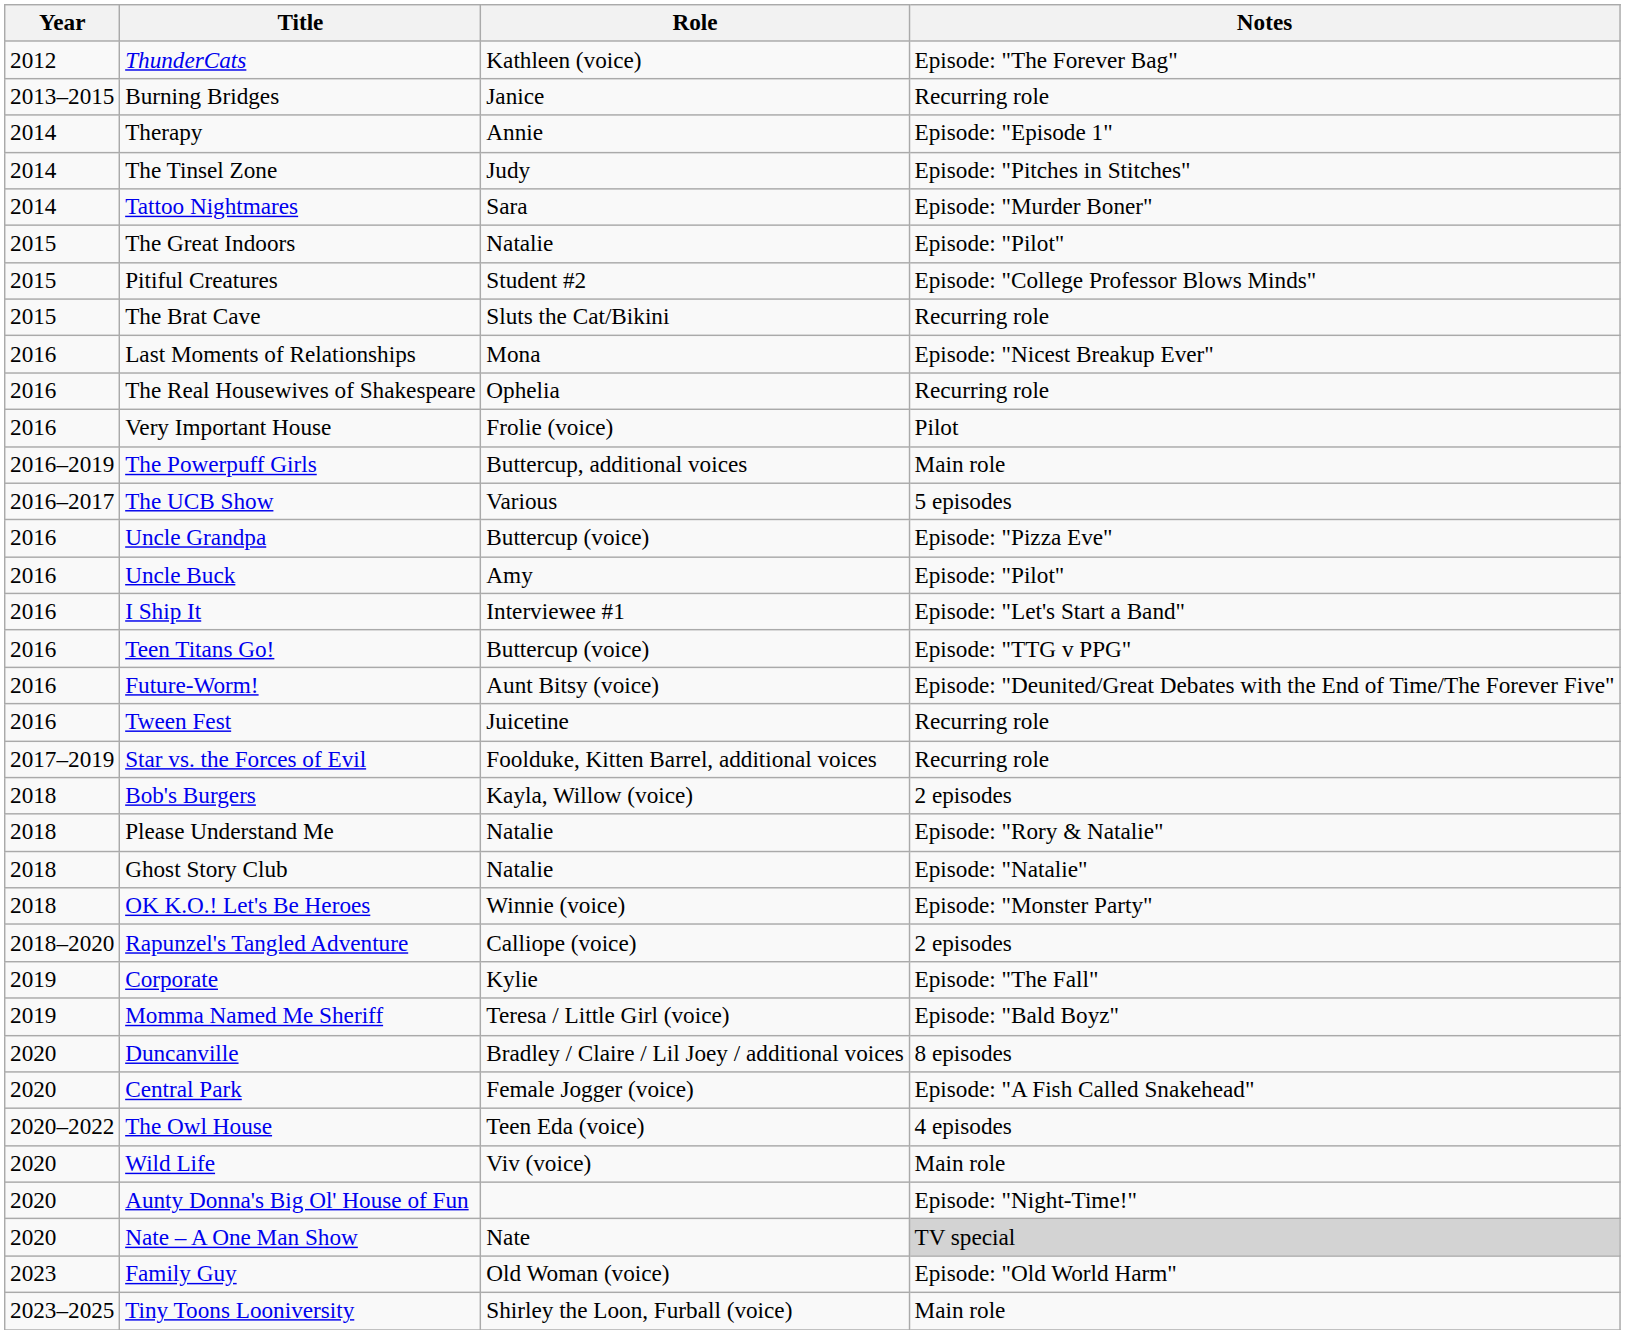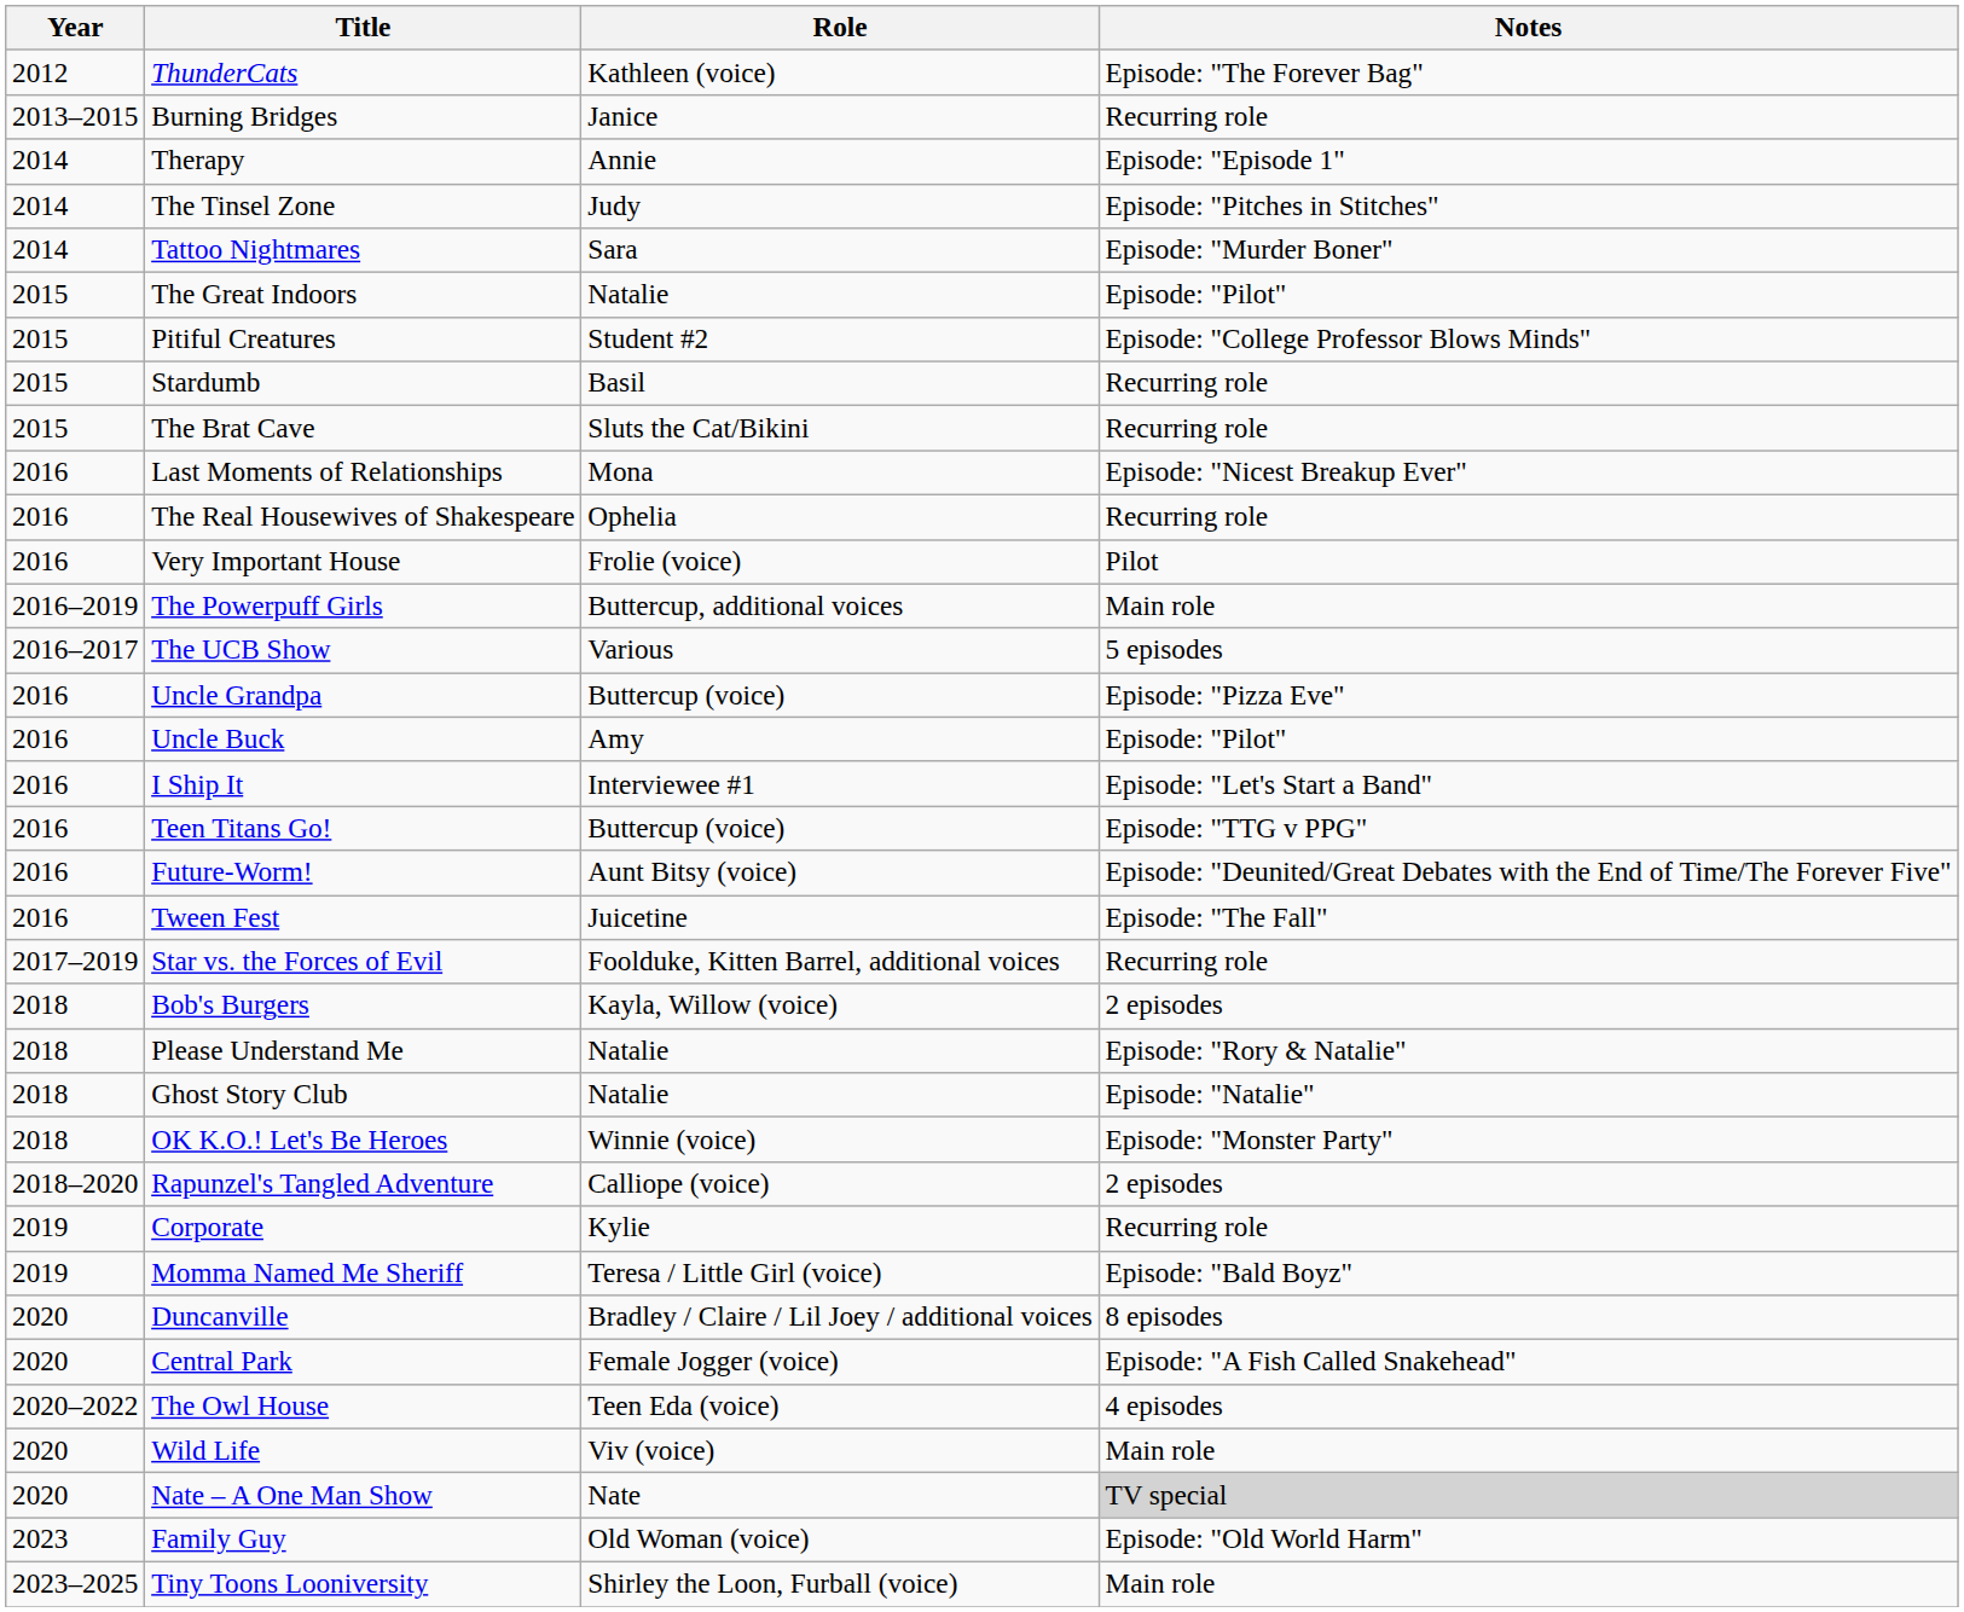+ row: 2015 | Stardumb | Basil | Recurring role
Tween Fest | Notes: Recurring role -> Episode: "The Fall"
Corporate | Notes: Episode: "The Fall" -> Recurring role
- row: 2020 | Aunty Donna's Big Ol' House of Fun | Episode: "Night-Time!"
